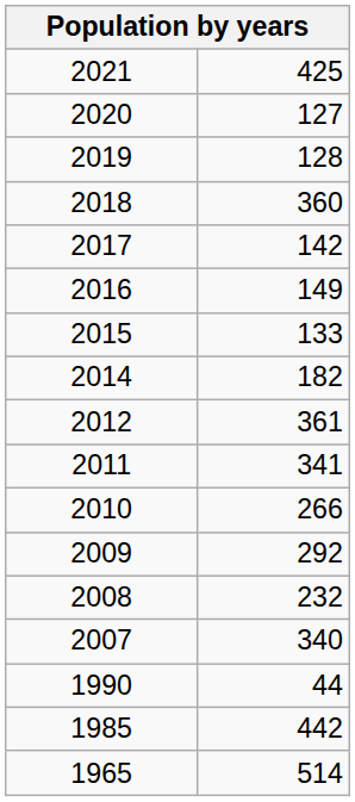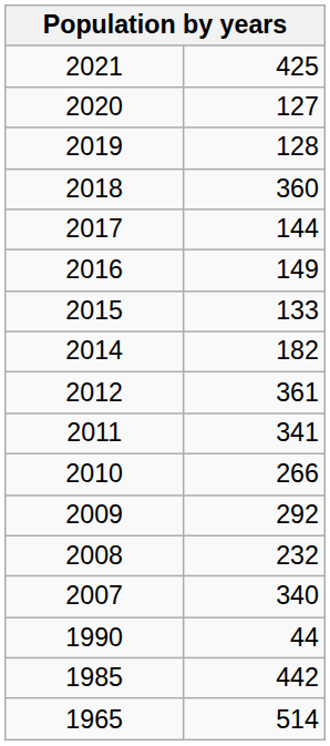2017 | column 2: 142 -> 144
